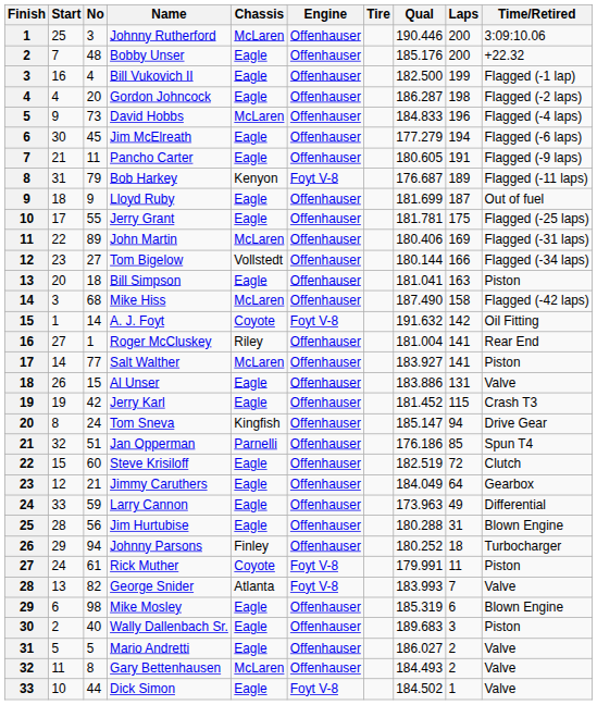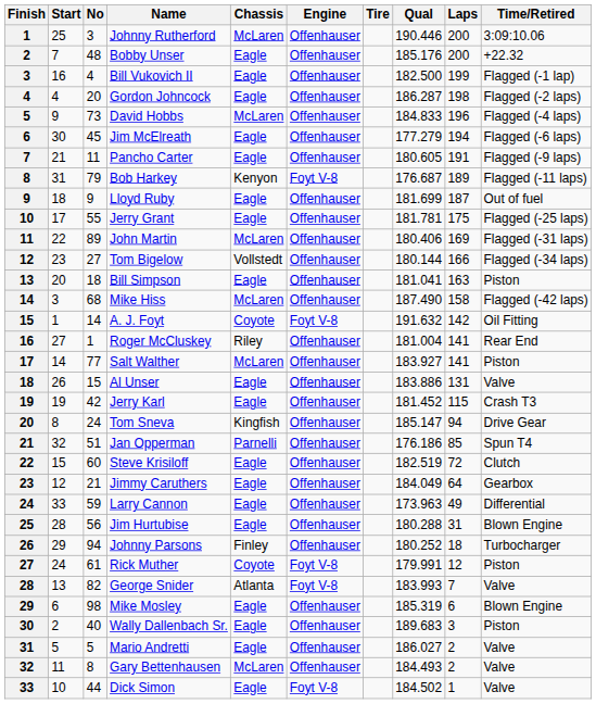Rick Muther | Laps: 11 -> 12
